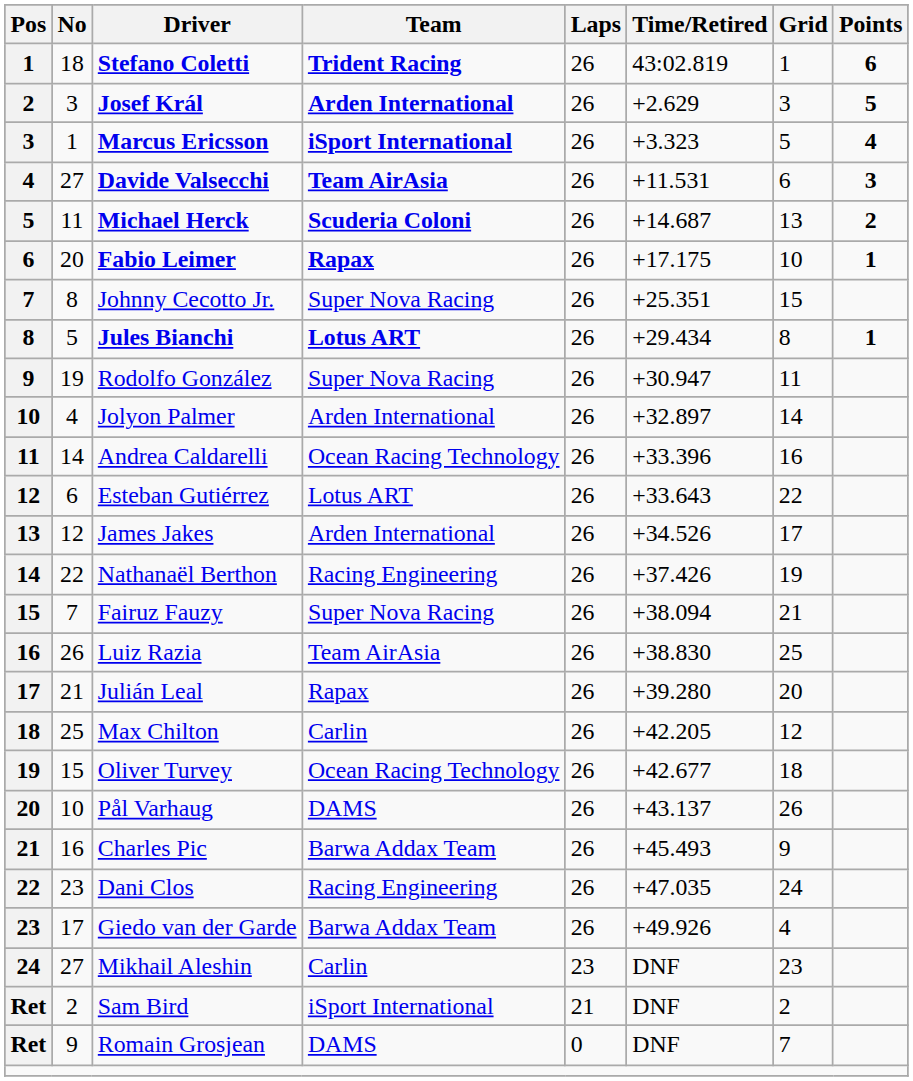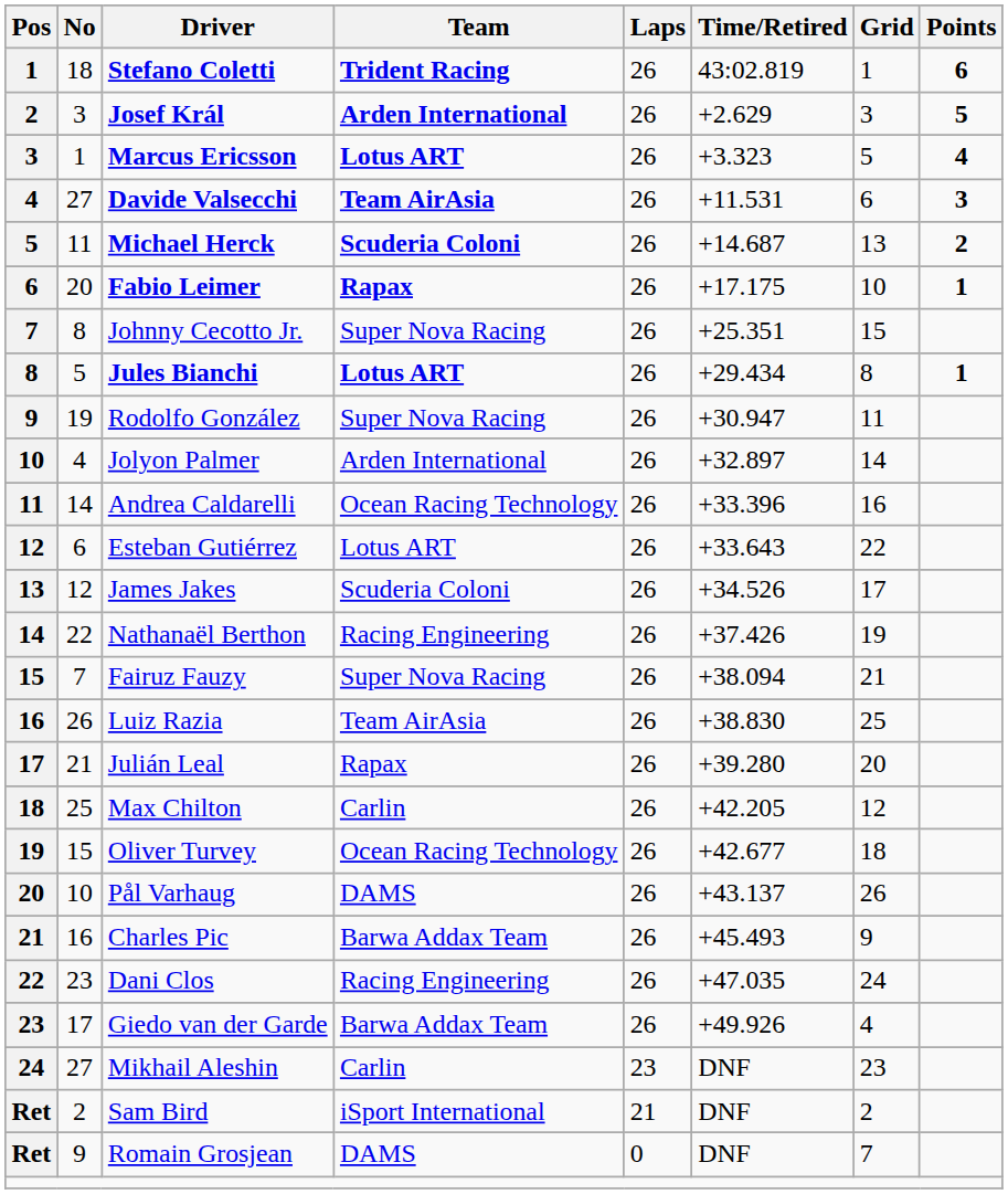Marcus Ericsson | Team: iSport International -> Lotus ART
James Jakes | Team: Arden International -> Scuderia Coloni
